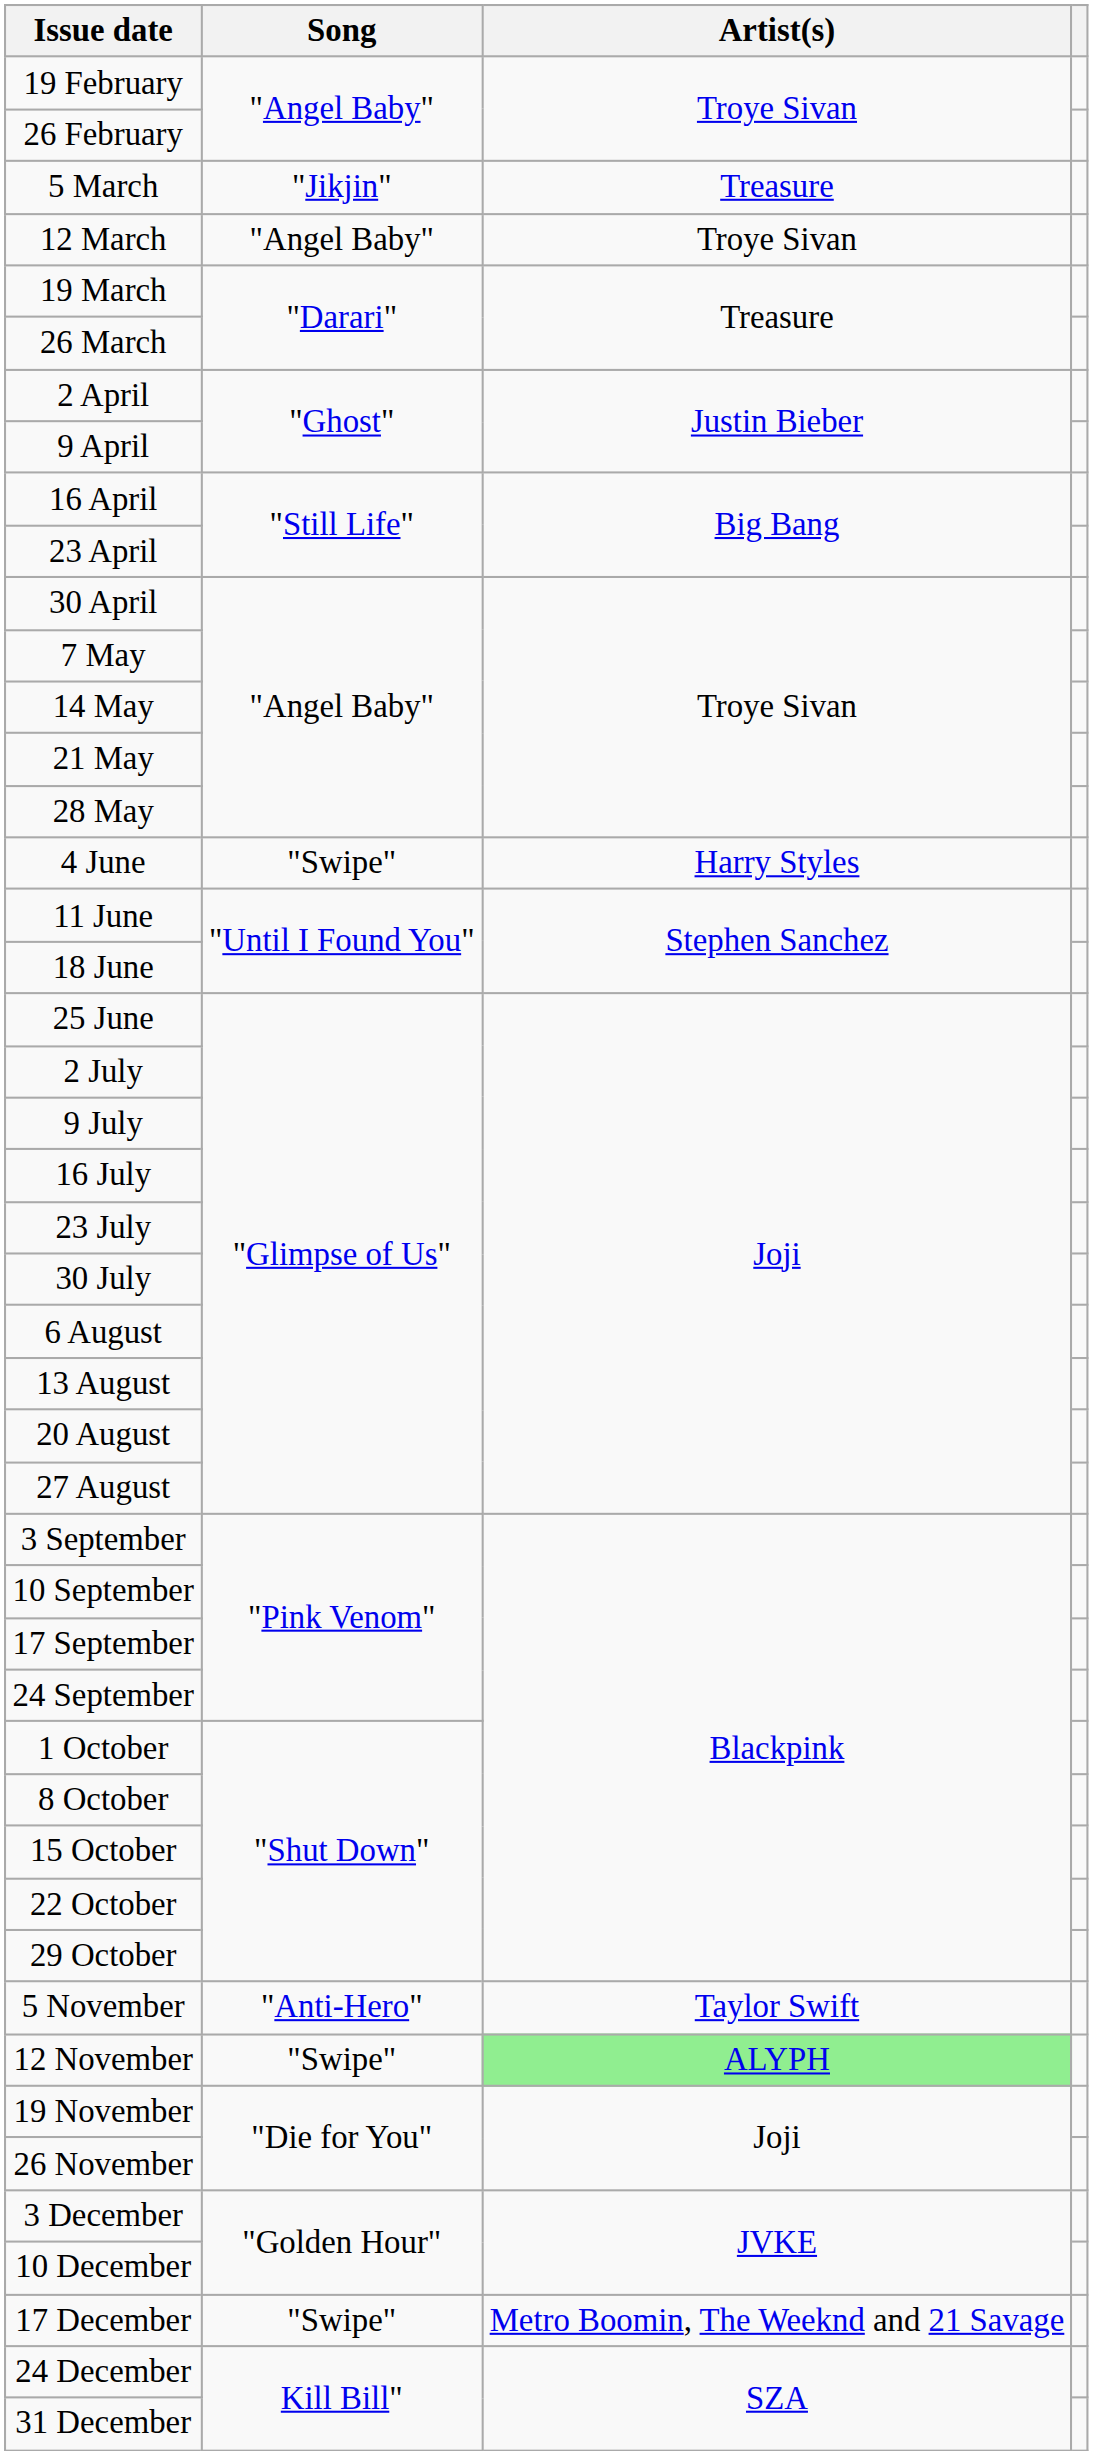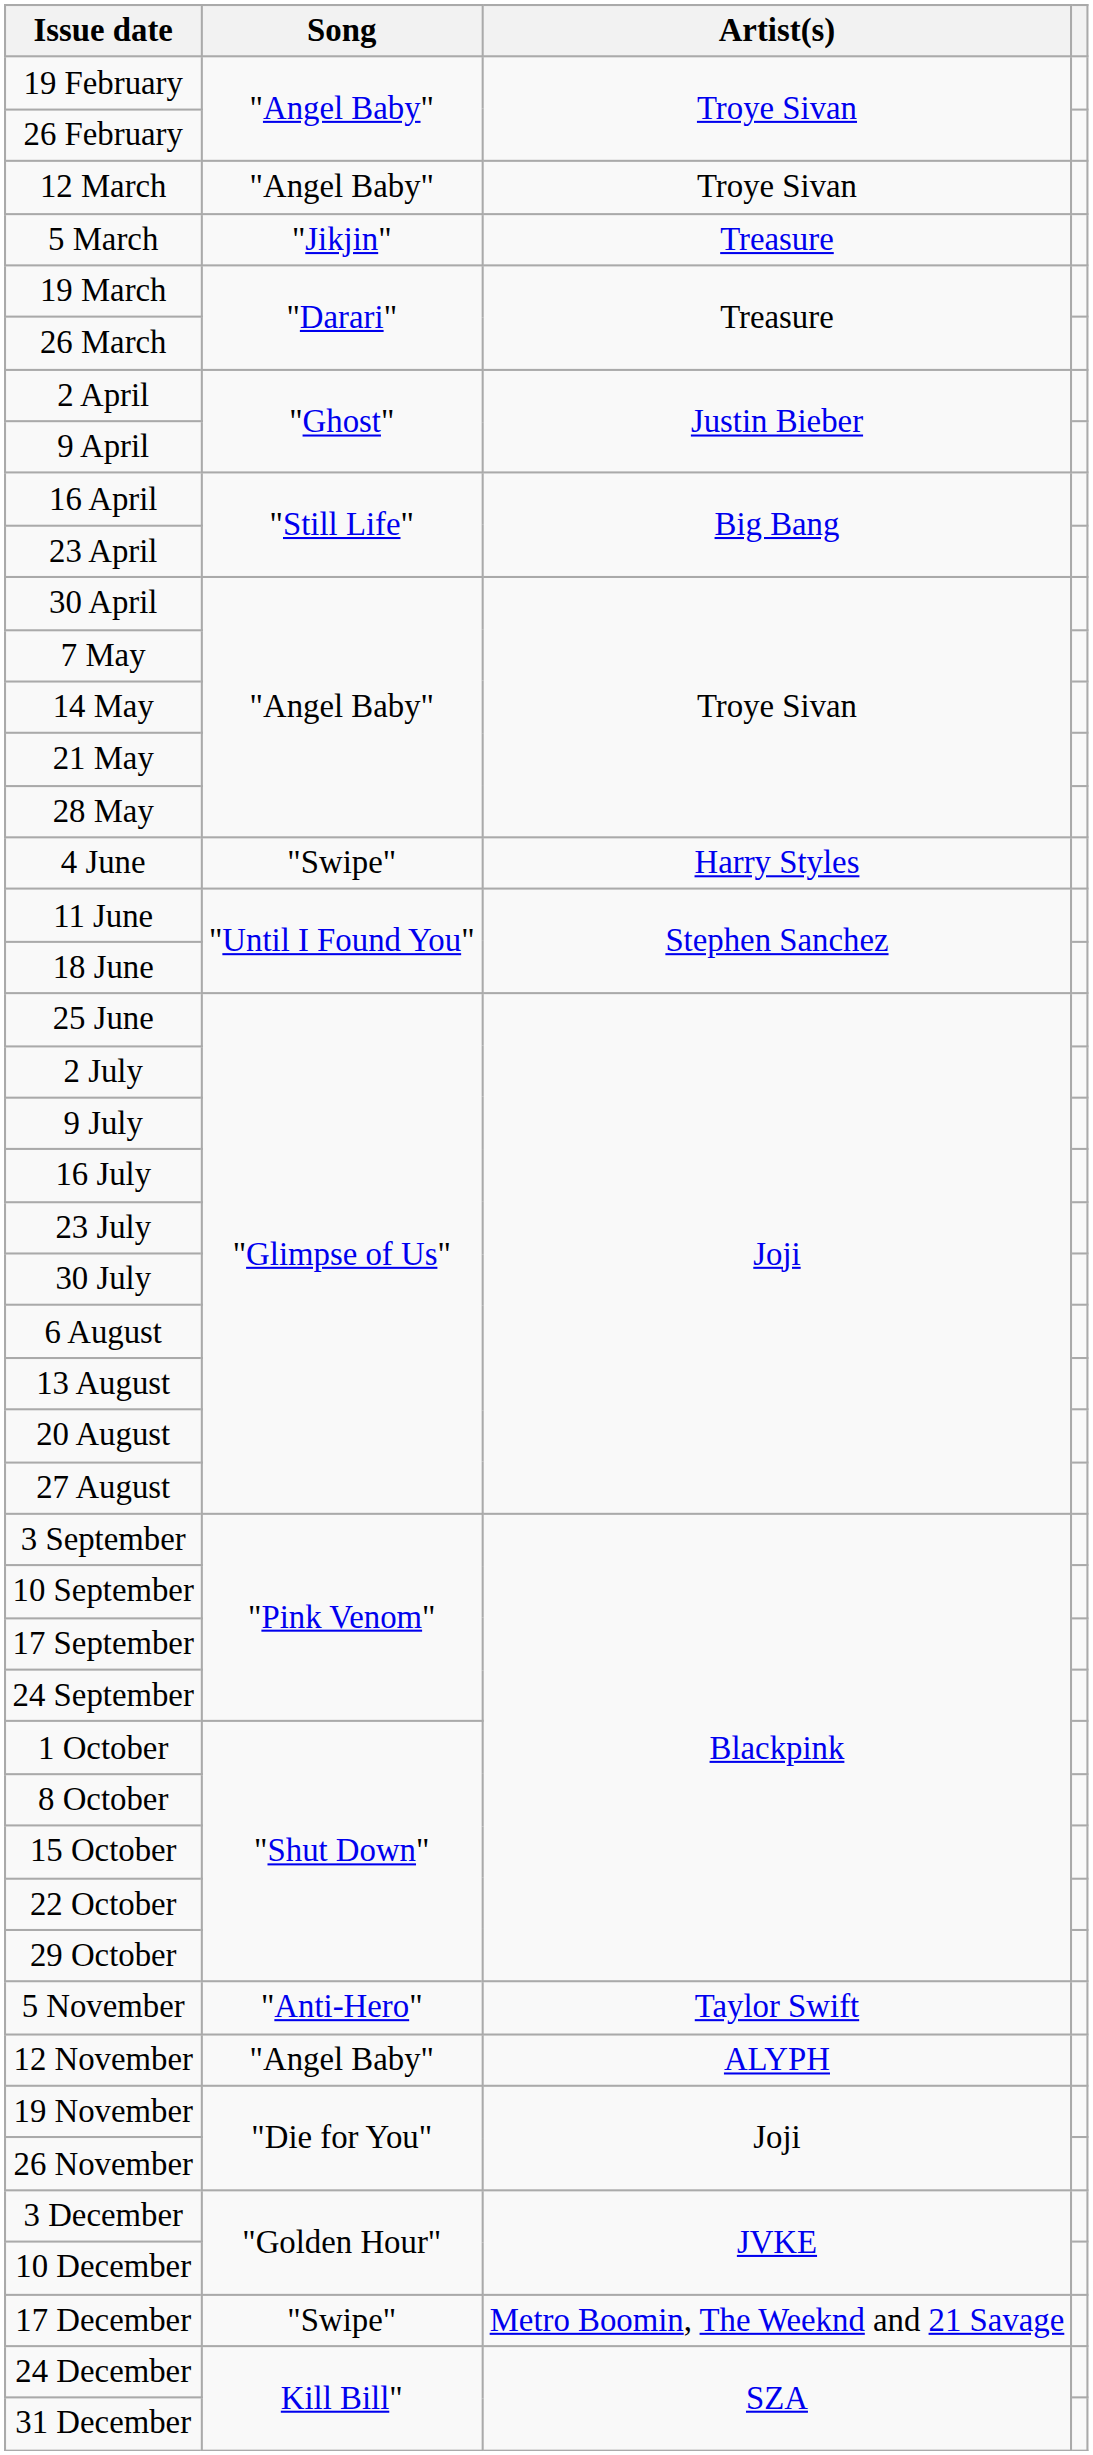rows swapped: 5 March <-> 12 March
12 November | Song: "Swipe" -> "Angel Baby"
12 November | Artist(s): lightgreen background -> no background
